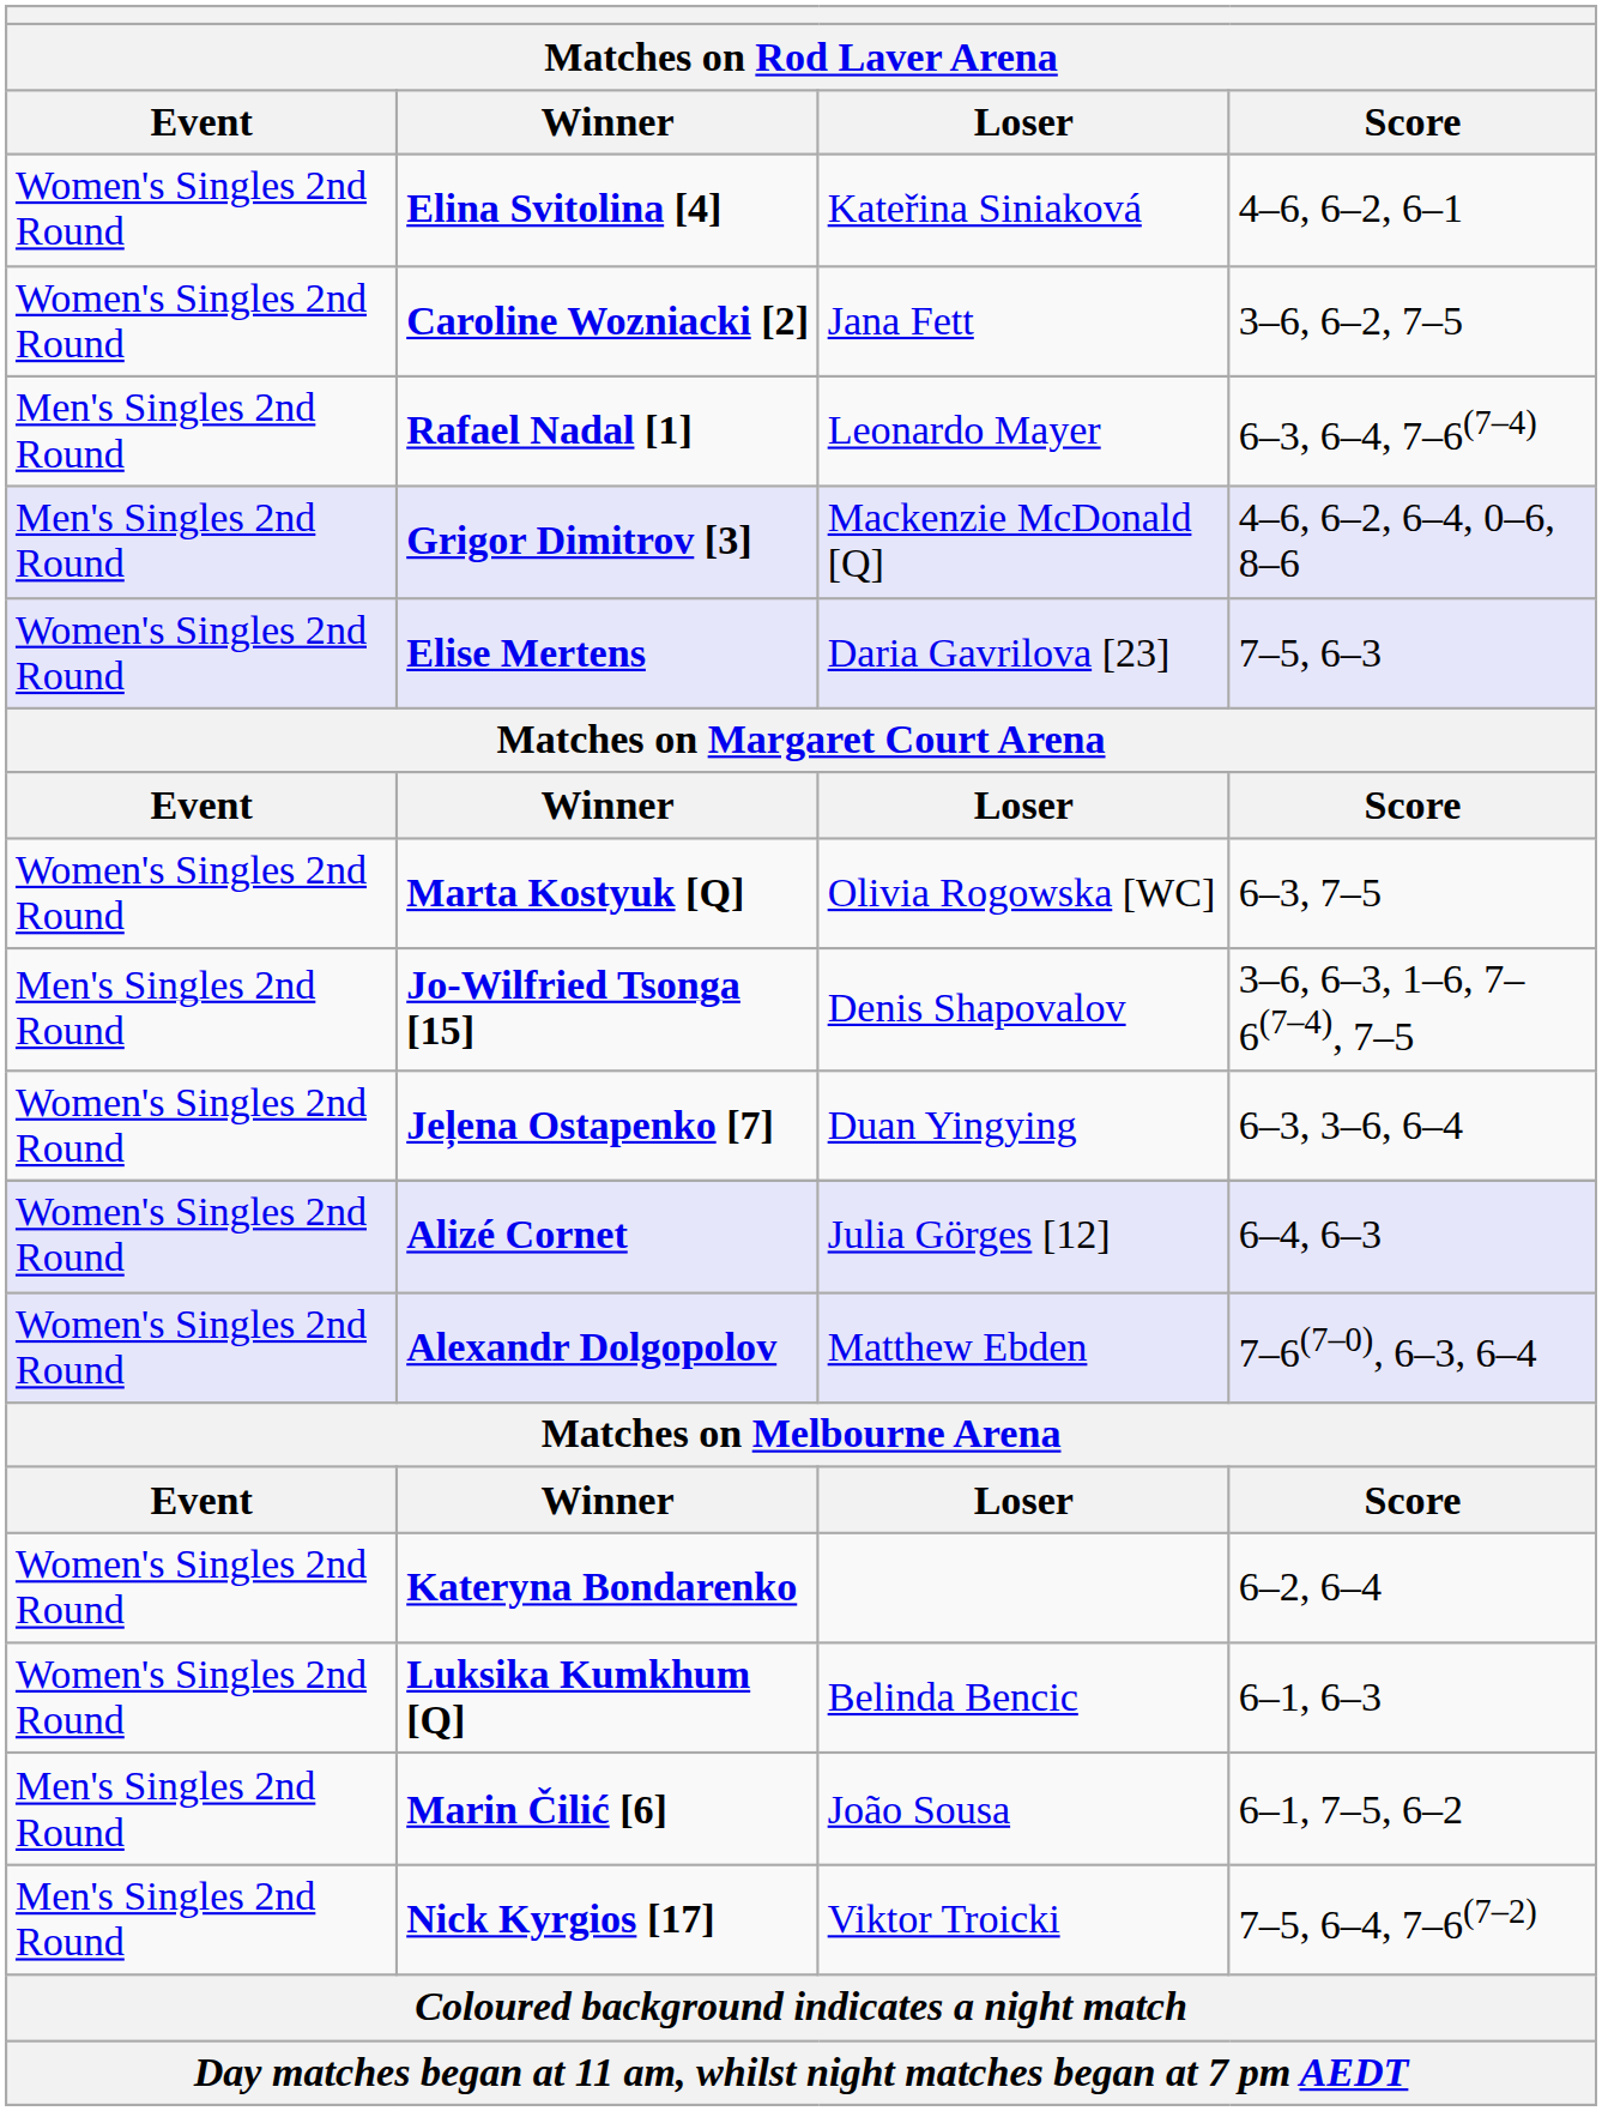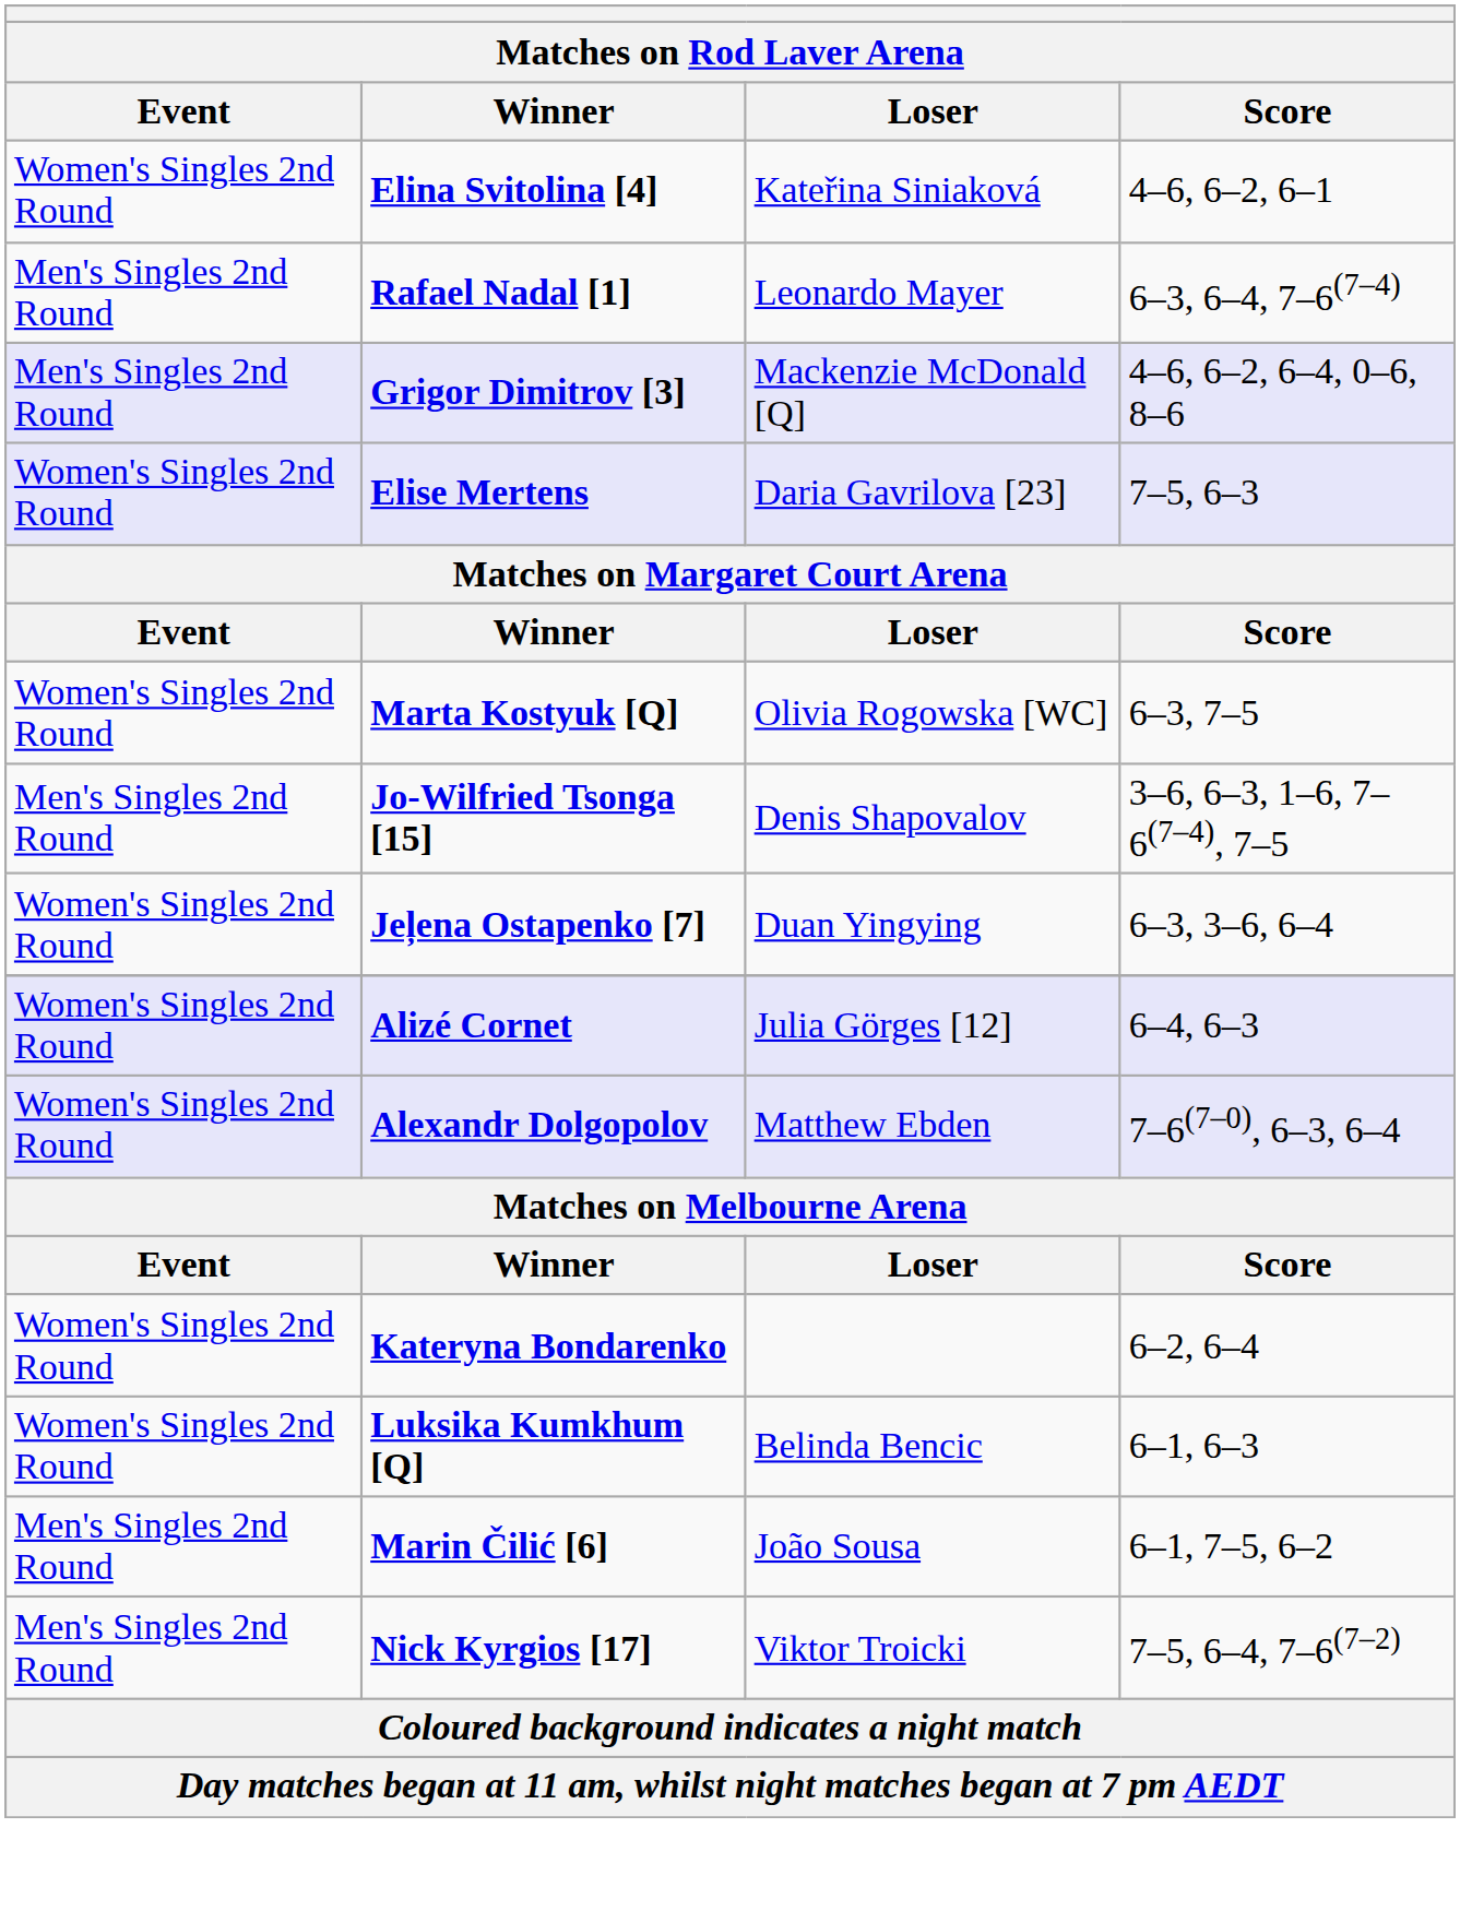- row: Women's Singles 2nd Round | Caroline Wozniacki [2] | Jana Fett | 3–6, 6–2, 7–5
